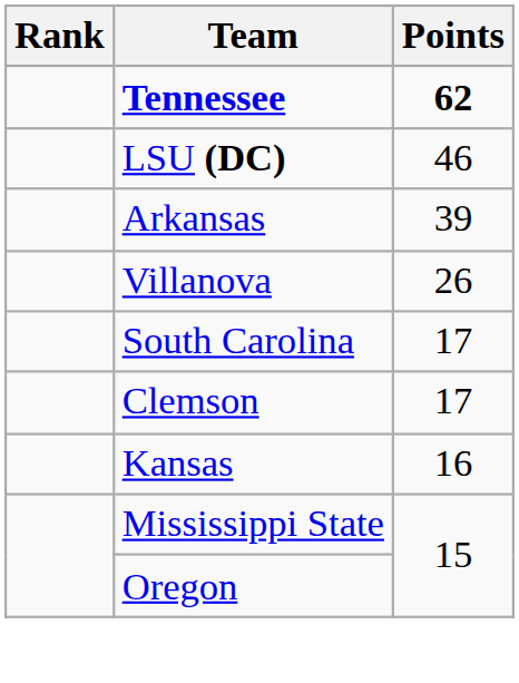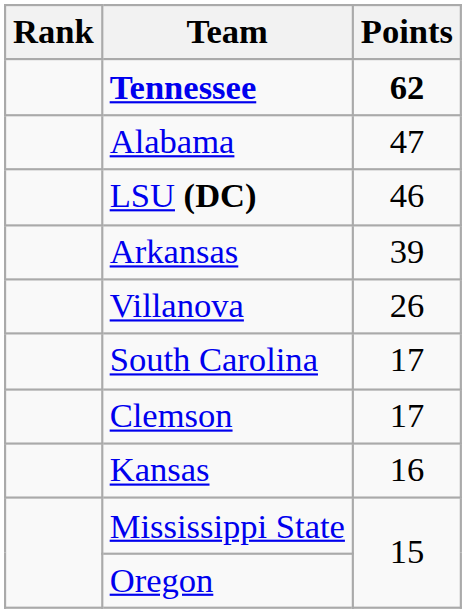+ row: Alabama | 47
